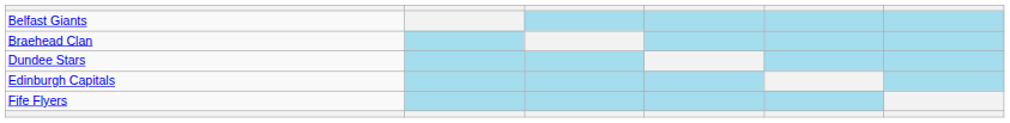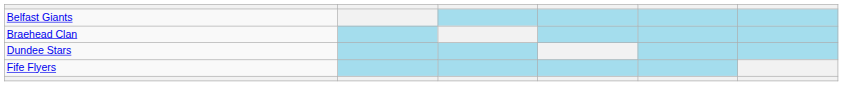- row: Edinburgh Capitals
